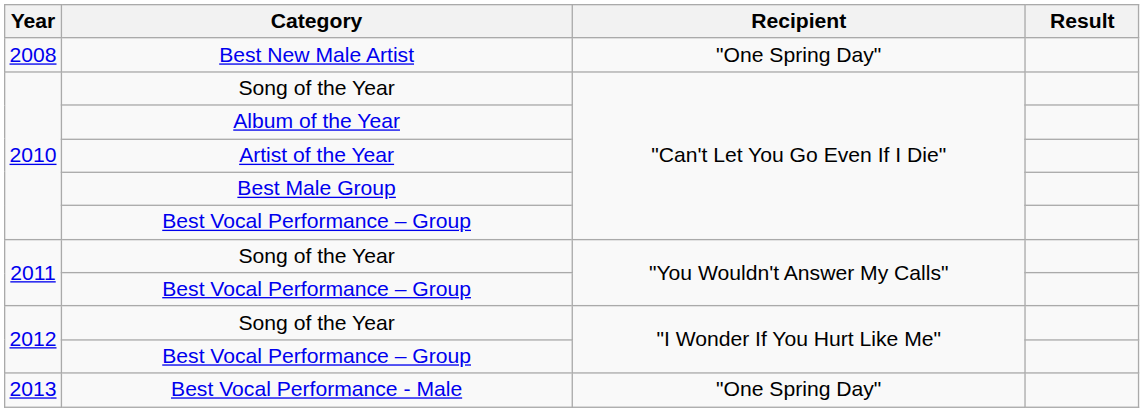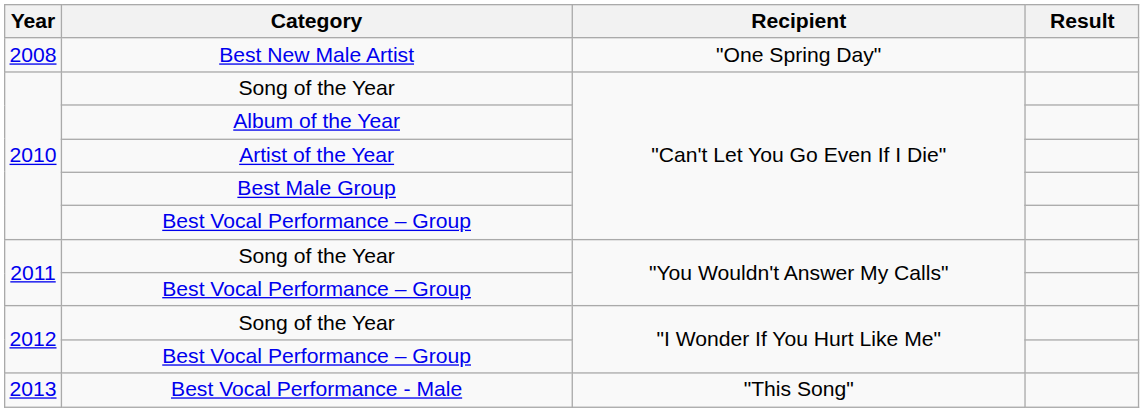Best Vocal Performance - Male | Recipient: "One Spring Day" -> "This Song"
